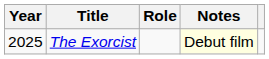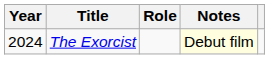The Exorcist | Year: 2025 -> 2024
